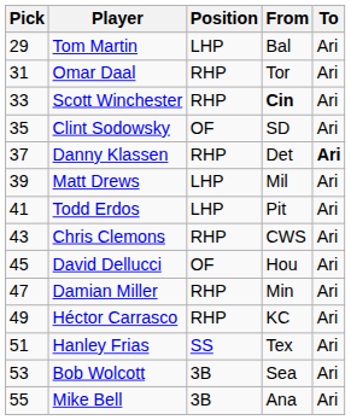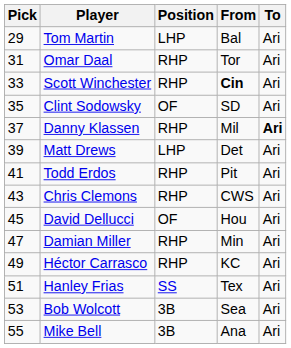Danny Klassen | From: Det -> Mil
Matt Drews | From: Mil -> Det
Todd Erdos | Position: LHP -> RHP
